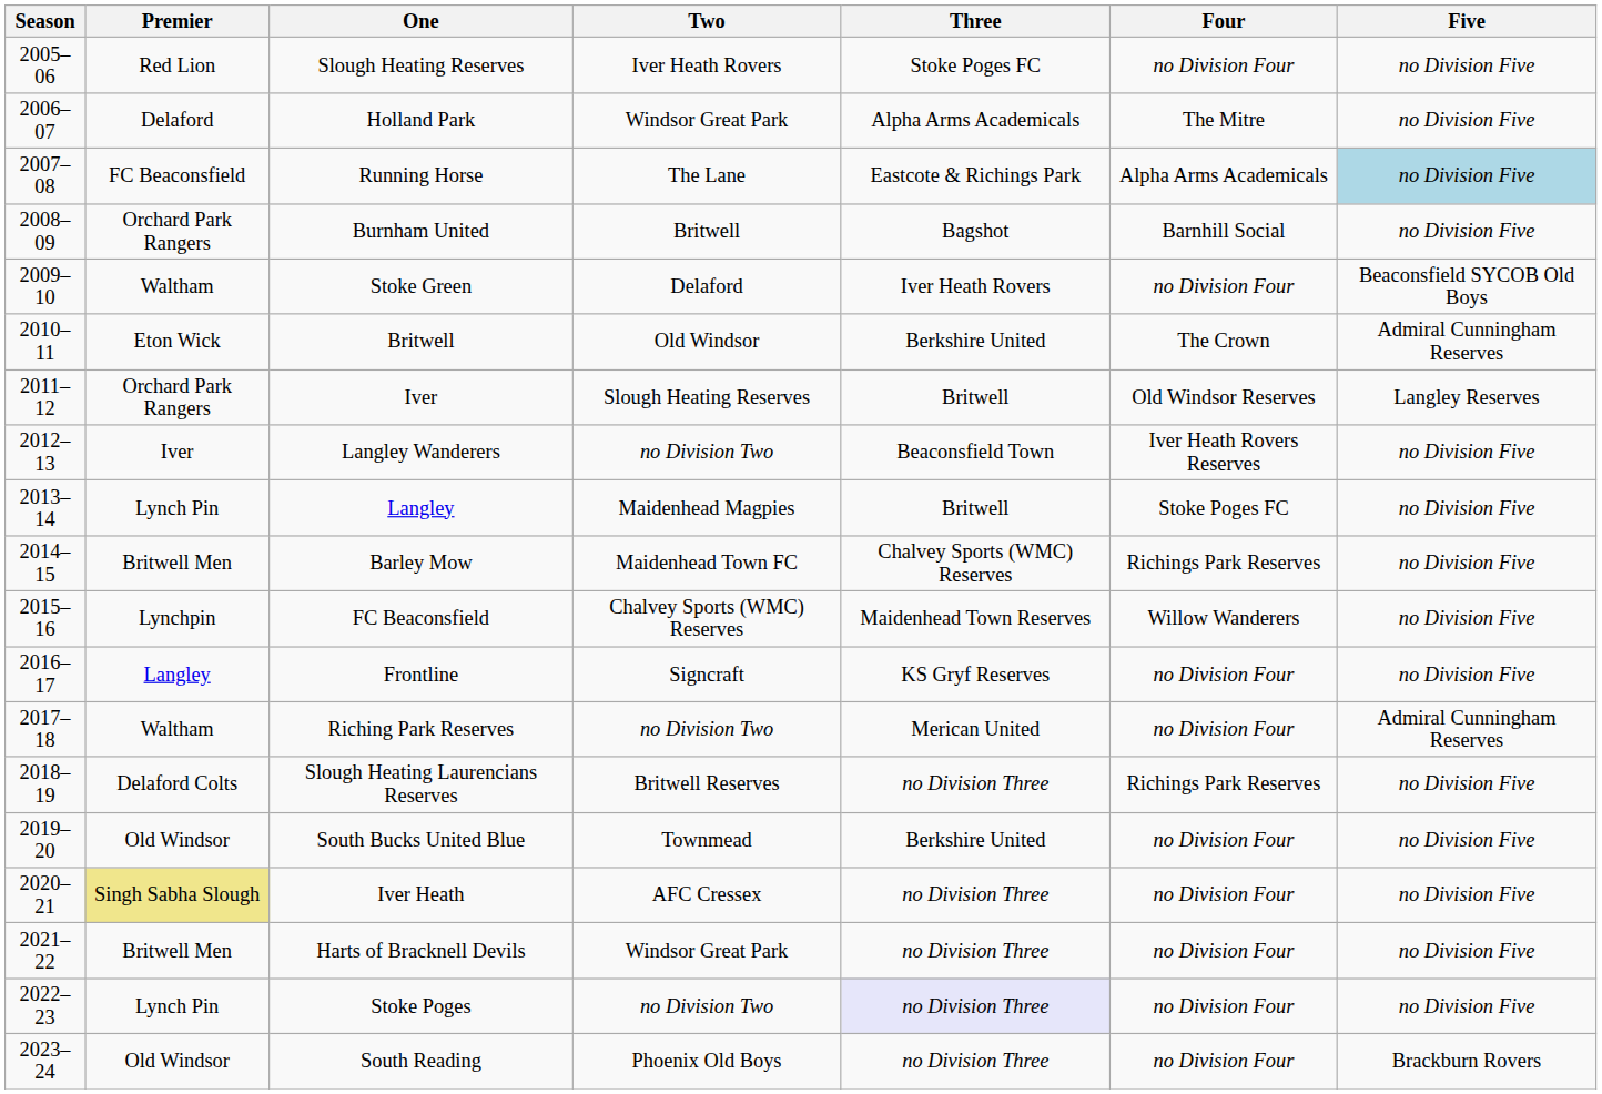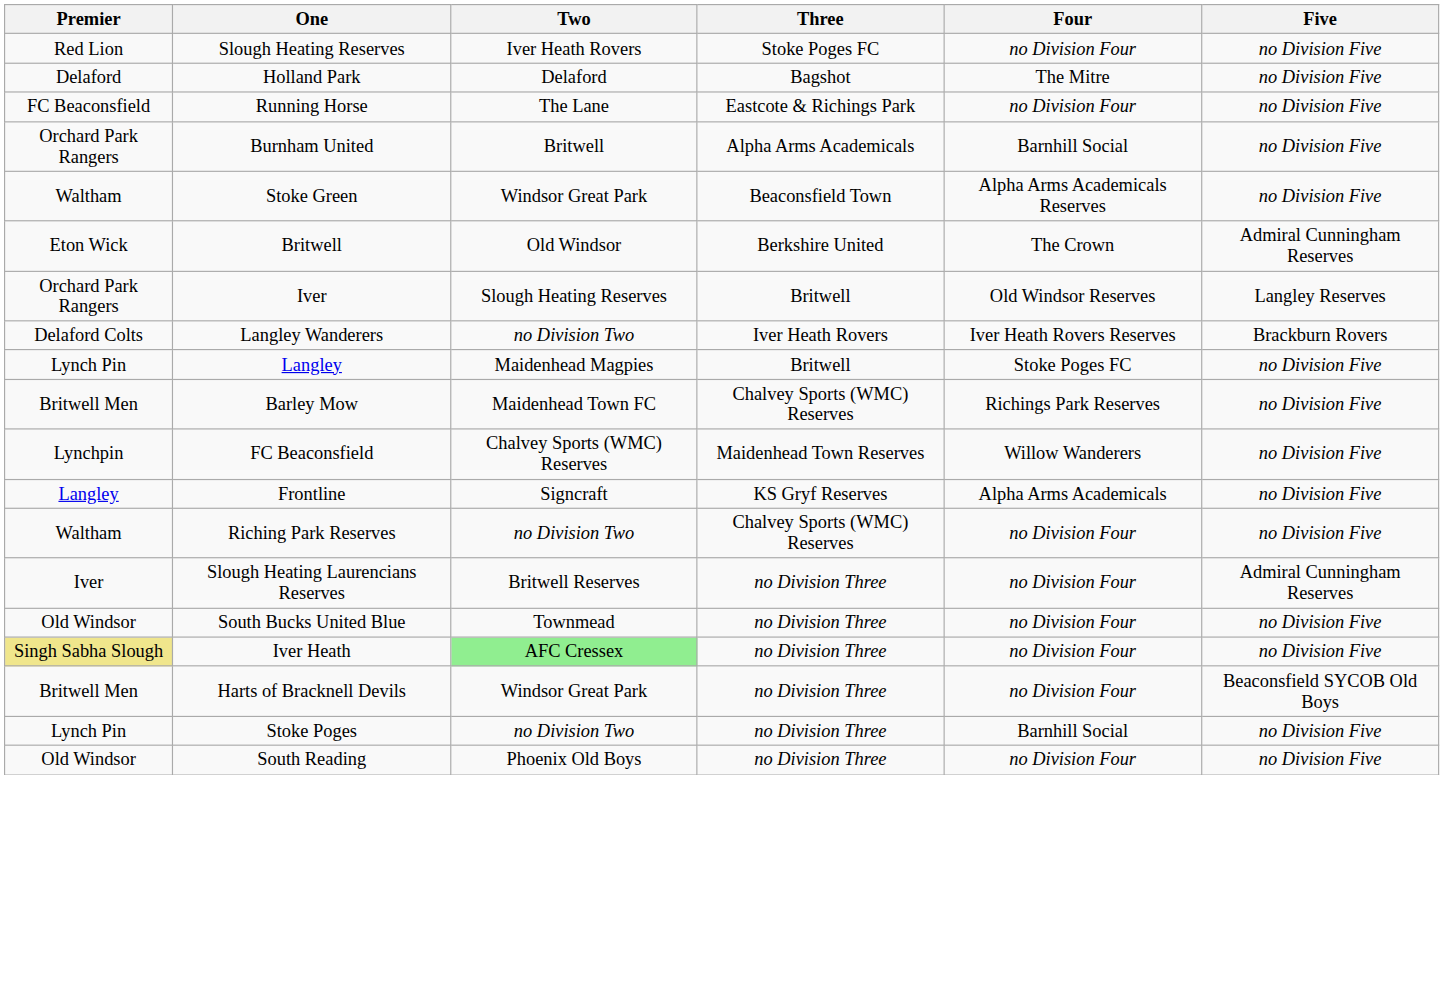- column: Season | 2005–06 | 2006–07 | 2007–08 | 2008–09 | 2009–10 | 2010–11 | 2011–12 | 2012–13 | 2013–14 | 2014–15 | 2015–16 | 2016–17 | 2017–18 | 2018–19 | 2019–20 | 2020–21 | 2021–22 | 2022–23 | 2023–24
Holland Park | Two: Windsor Great Park -> Delaford
Holland Park | Three: Alpha Arms Academicals -> Bagshot
Running Horse | Four: Alpha Arms Academicals -> no Division Four
Running Horse | Five: lightblue background -> no background
Burnham United | Three: Bagshot -> Alpha Arms Academicals
Stoke Green | Two: Delaford -> Windsor Great Park
Stoke Green | Three: Iver Heath Rovers -> Beaconsfield Town
Stoke Green | Four: no Division Four -> Alpha Arms Academicals Reserves
Stoke Green | Five: Beaconsfield SYCOB Old Boys -> no Division Five
Langley Wanderers | Premier: Iver -> Delaford Colts
Langley Wanderers | Three: Beaconsfield Town -> Iver Heath Rovers
Langley Wanderers | Five: no Division Five -> Brackburn Rovers
Frontline | Four: no Division Four -> Alpha Arms Academicals
Riching Park Reserves | Three: Merican United -> Chalvey Sports (WMC) Reserves
Riching Park Reserves | Five: Admiral Cunningham Reserves -> no Division Five
Slough Heating Laurencians Reserves | Premier: Delaford Colts -> Iver
Slough Heating Laurencians Reserves | Four: Richings Park Reserves -> no Division Four
Slough Heating Laurencians Reserves | Five: no Division Five -> Admiral Cunningham Reserves
South Bucks United Blue | Three: Berkshire United -> no Division Three
Iver Heath | Two: no background -> lightgreen background
Harts of Bracknell Devils | Five: no Division Five -> Beaconsfield SYCOB Old Boys
Stoke Poges | Three: lavender background -> no background
Stoke Poges | Four: no Division Four -> Barnhill Social
South Reading | Five: Brackburn Rovers -> no Division Five
